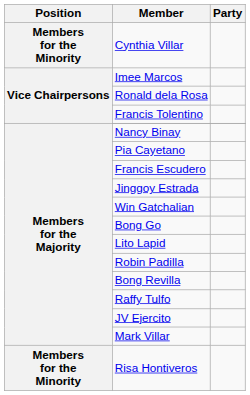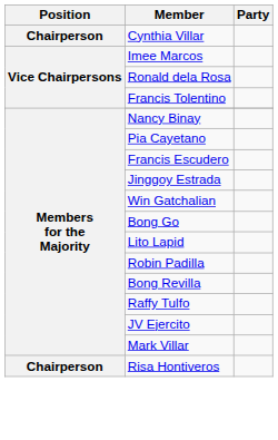Cynthia Villar | Position: Members for the Minority -> Chairperson
Risa Hontiveros | Position: Members for the Minority -> Chairperson
